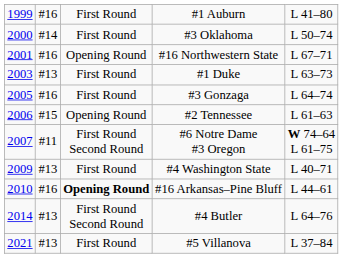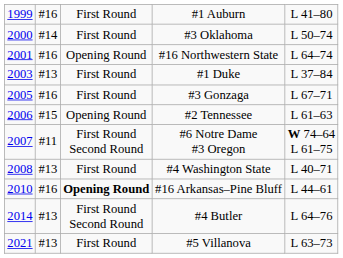#16 Northwestern State | column 5: L 67–71 -> L 64–74
#1 Duke | column 5: L 63–73 -> L 37–84
#3 Gonzaga | column 5: L 64–74 -> L 67–71
#4 Washington State | column 1: 2009 -> 2008
#5 Villanova | column 5: L 37–84 -> L 63–73
